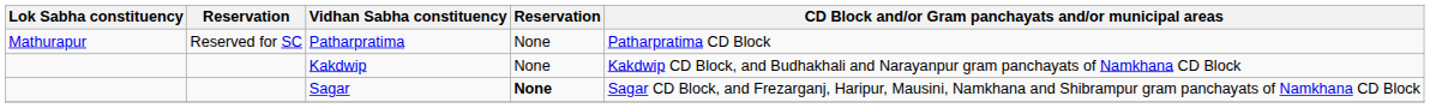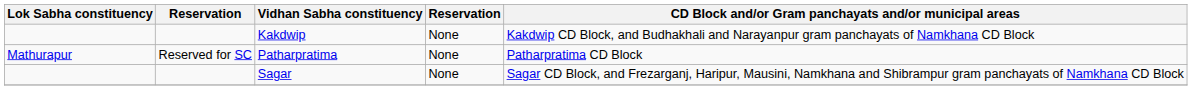rows swapped: Patharpratima <-> Kakdwip
Sagar | column 4: bold -> normal
